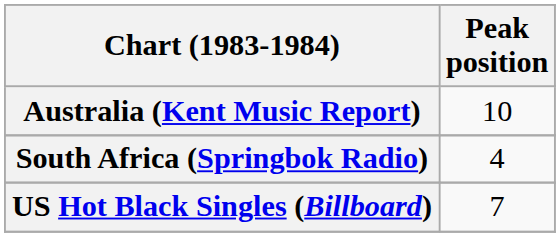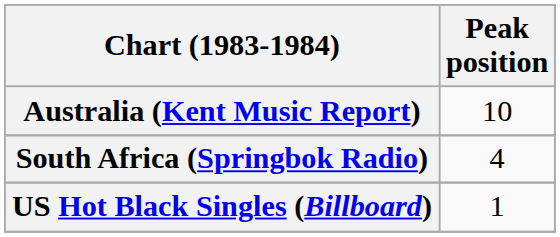US Hot Black Singles (Billboard) | Peak position: 7 -> 1
